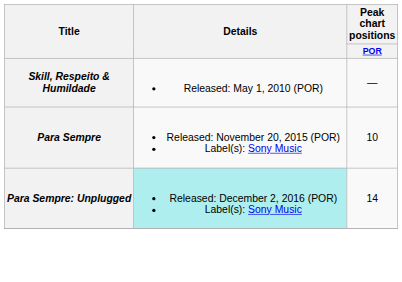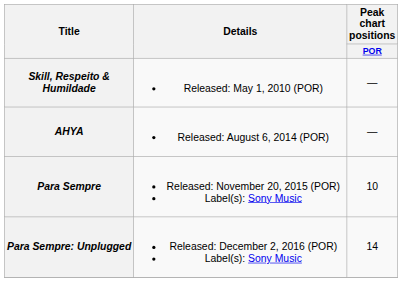+ row: AHYA | Released: August 6, 2014 (POR) | —
Para Sempre: Unplugged | Details: paleturquoise background -> no background
